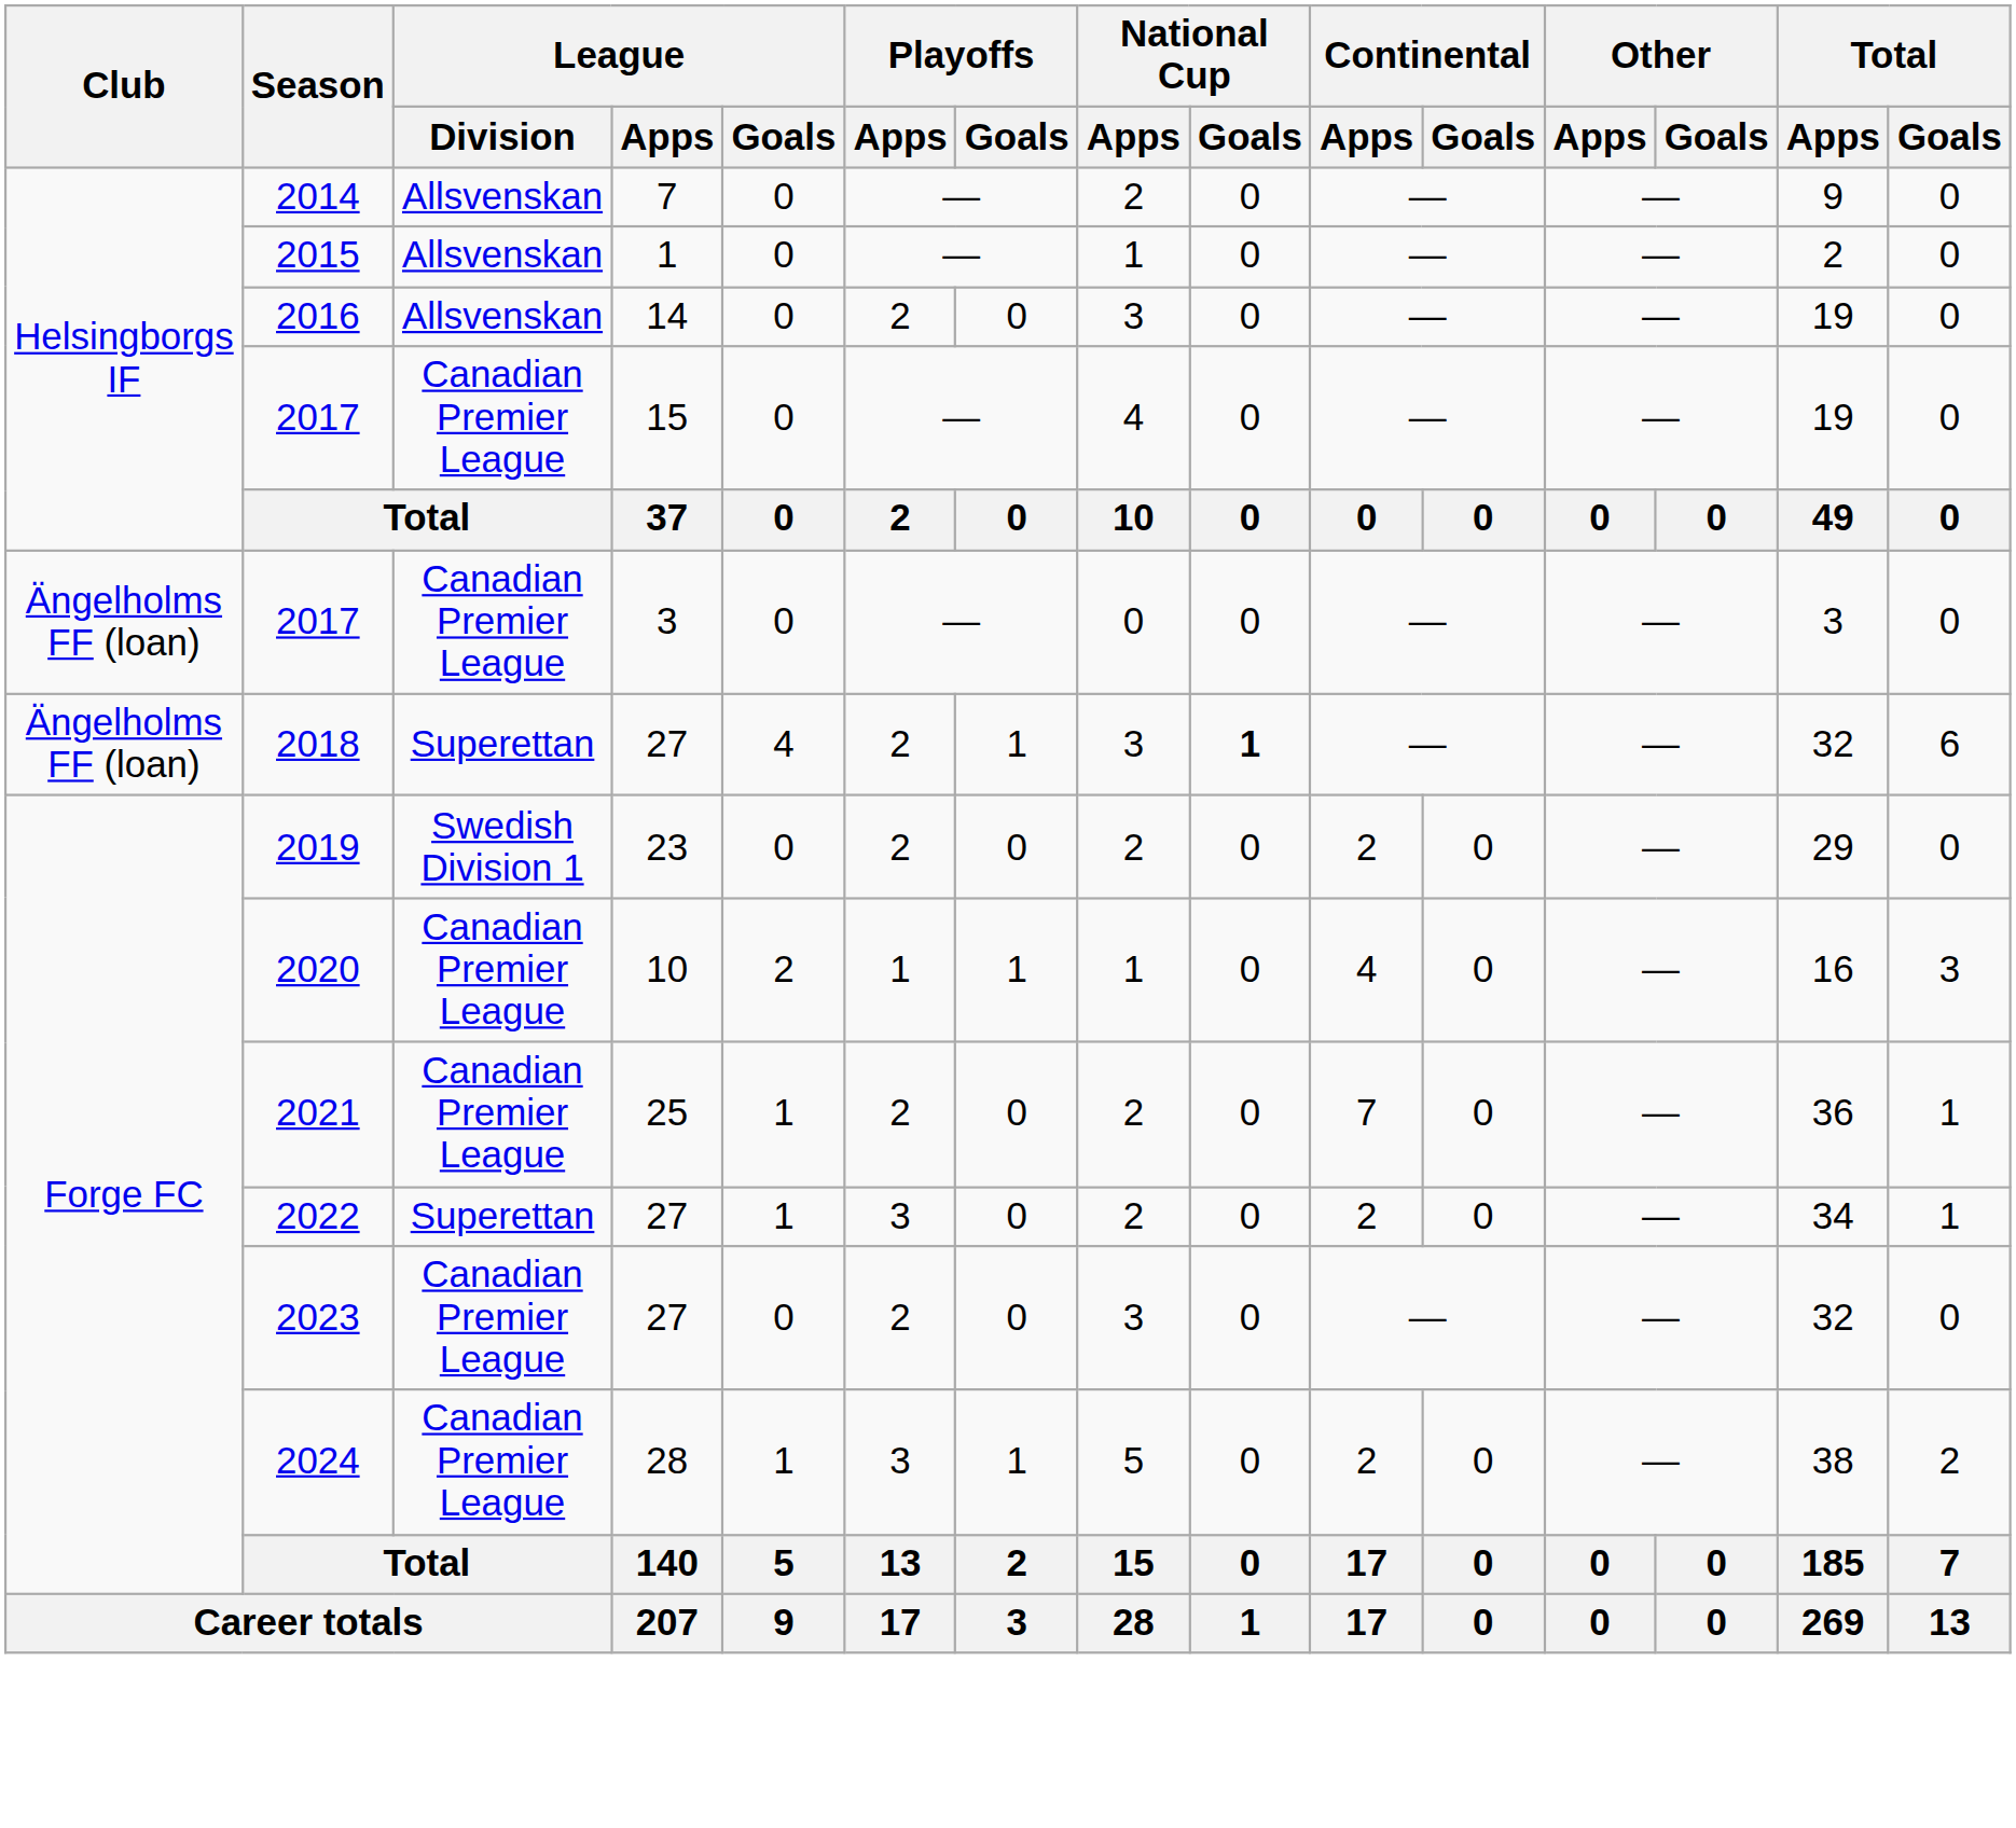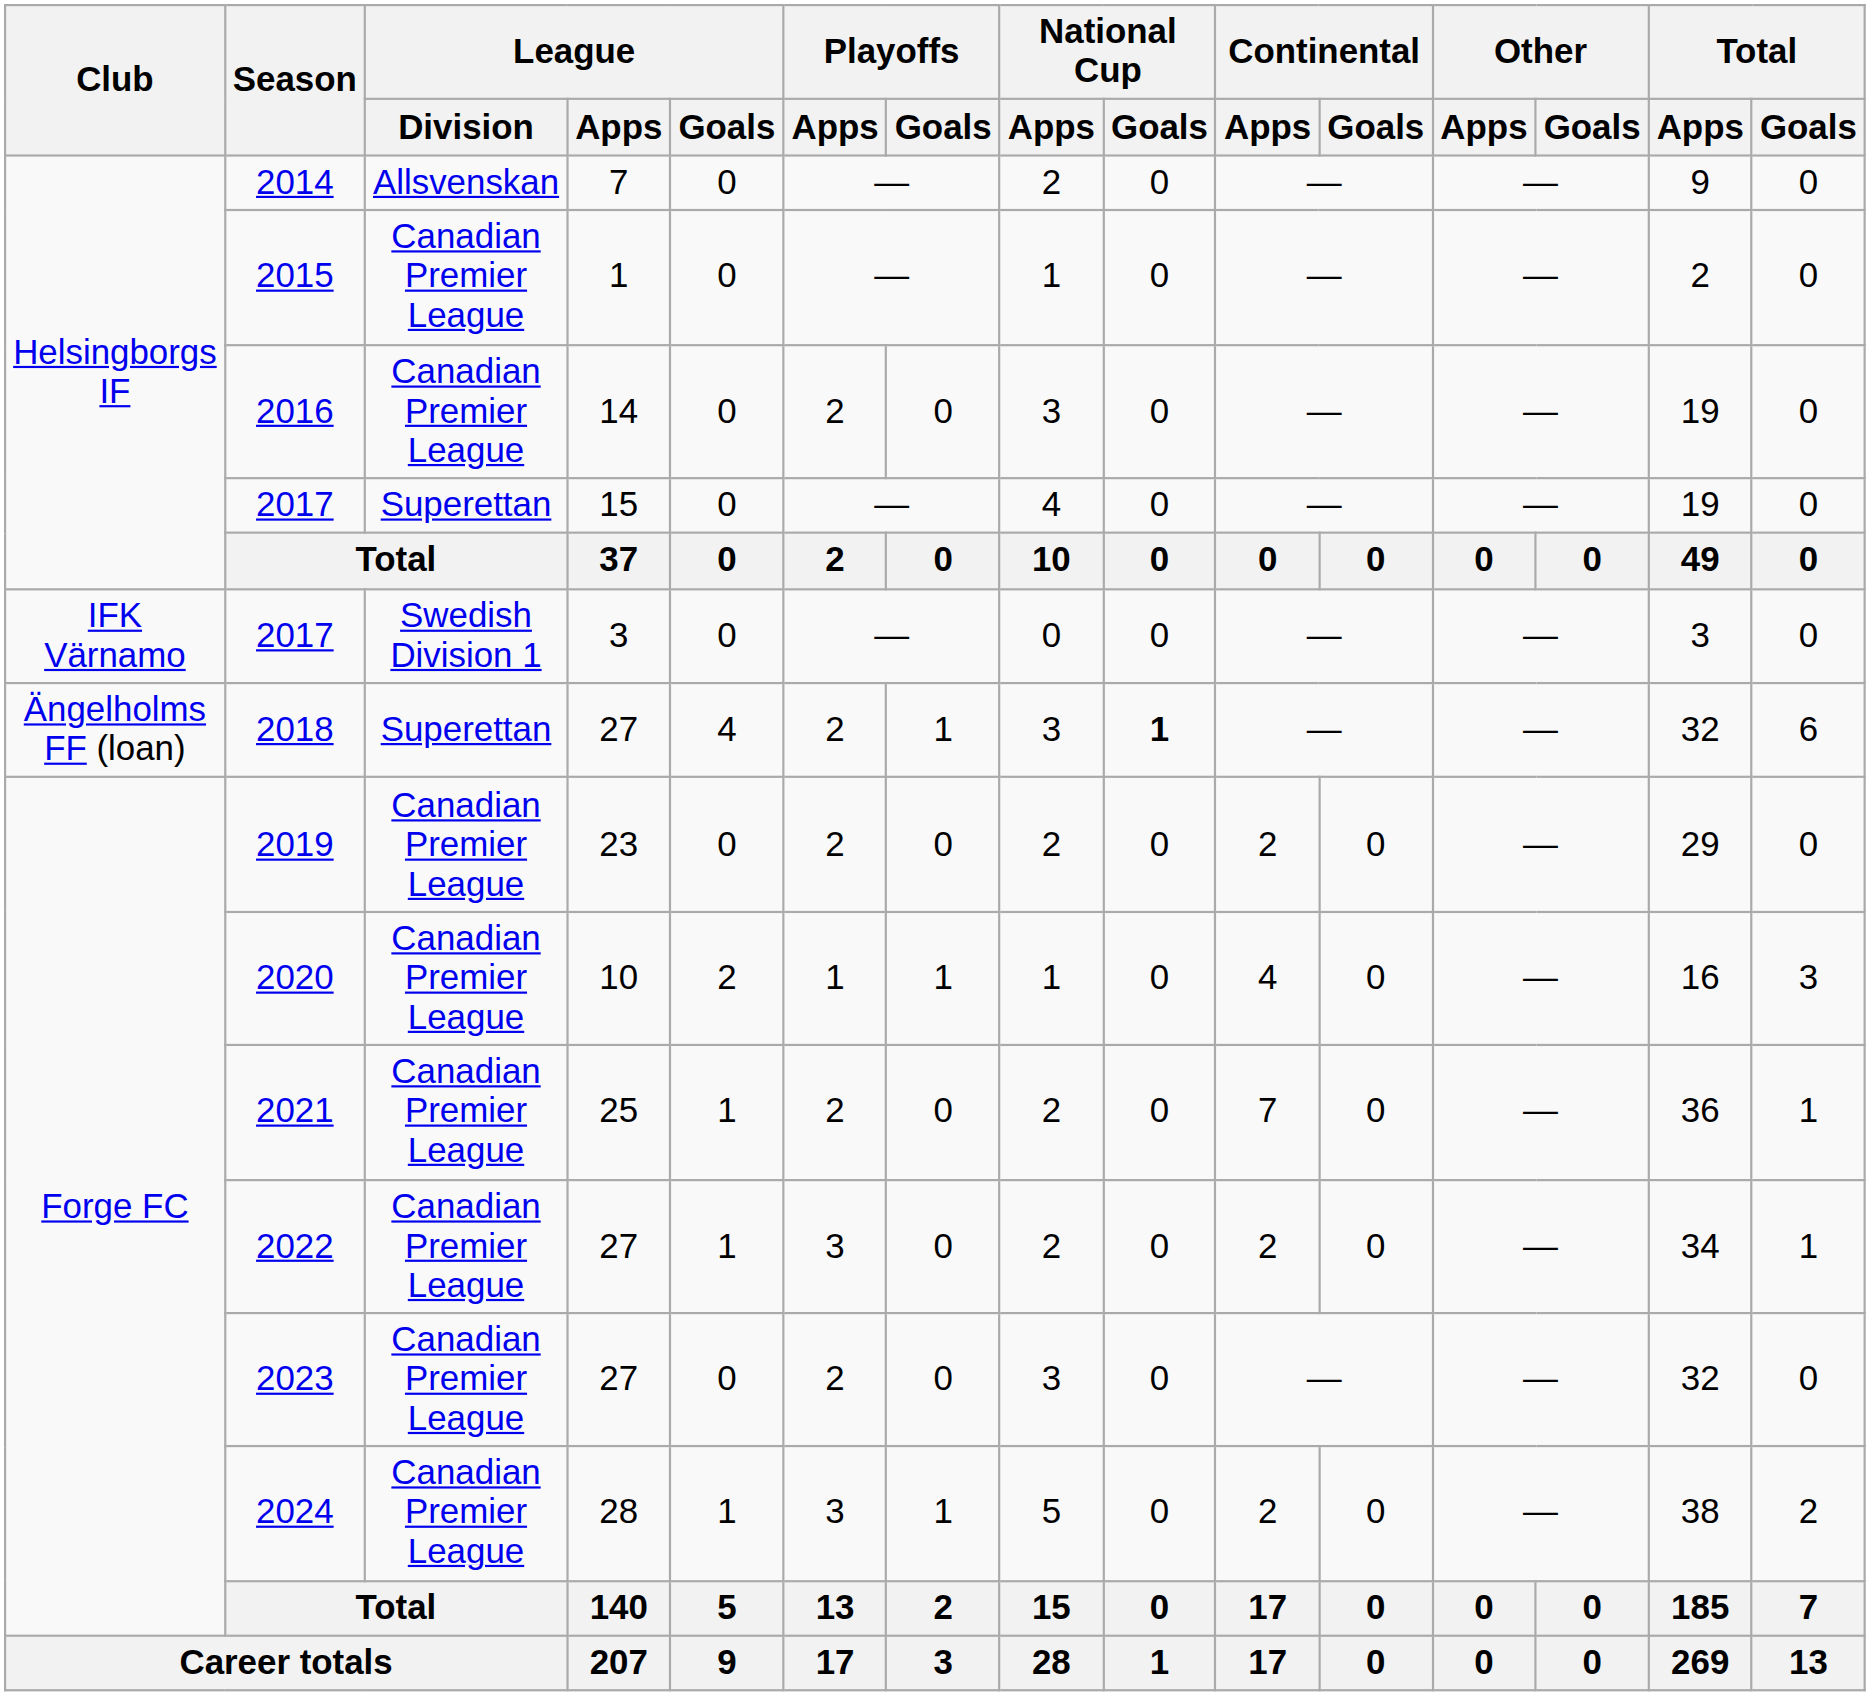2015 | League / Division: Allsvenskan -> Canadian Premier League
2016 | League / Division: Allsvenskan -> Canadian Premier League
2017 / 15 | League / Division: Canadian Premier League -> Superettan
2017 / 3 | Club: Ängelholms FF (loan) -> IFK Värnamo
2017 / 3 | League / Division: Canadian Premier League -> Swedish Division 1
2019 | League / Division: Swedish Division 1 -> Canadian Premier League
2022 | League / Division: Superettan -> Canadian Premier League
